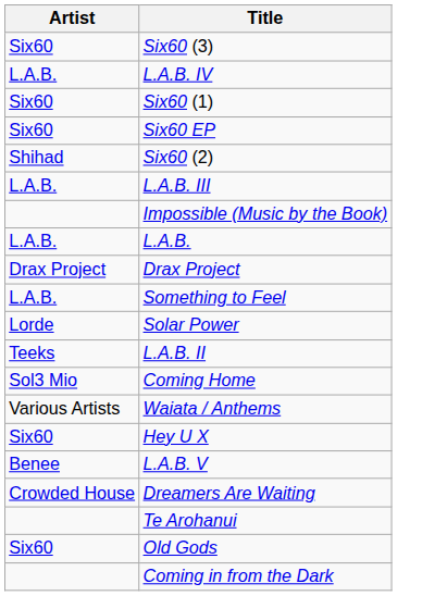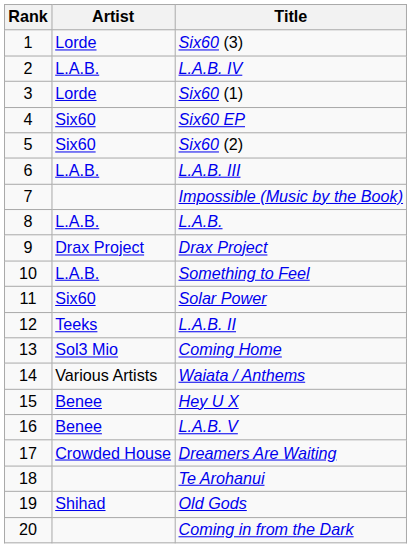+ column: Rank | 1 | 2 | 3 | 4 | 5 | 6 | 7 | 8 | 9 | 10 | 11 | 12 | 13 | 14 | 15 | 16 | 17 | 18 | 19 | 20
Six60 (3) | Artist: Six60 -> Lorde
Six60 (1) | Artist: Six60 -> Lorde
Six60 (2) | Artist: Shihad -> Six60
Solar Power | Artist: Lorde -> Six60
Hey U X | Artist: Six60 -> Benee
Old Gods | Artist: Six60 -> Shihad
